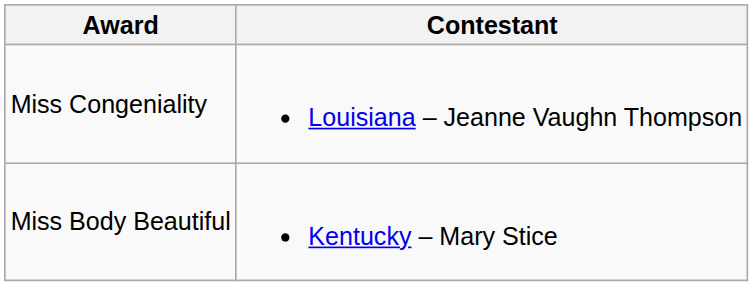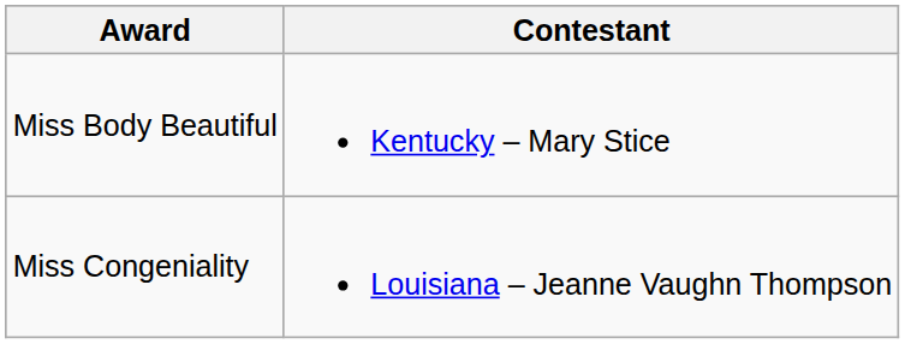rows swapped: Miss Congeniality <-> Miss Body Beautiful
